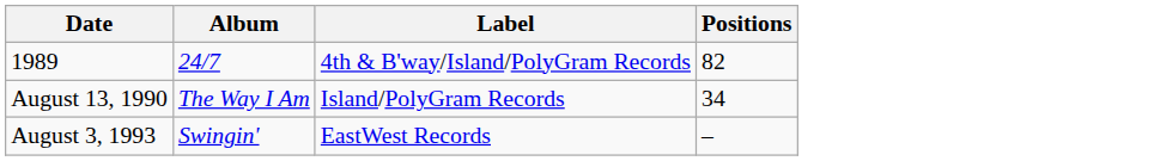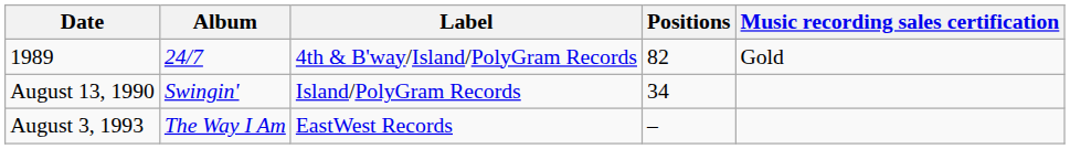+ column: Music recording sales certification | Gold
August 13, 1990 | Album: The Way I Am -> Swingin'
August 3, 1993 | Album: Swingin' -> The Way I Am
